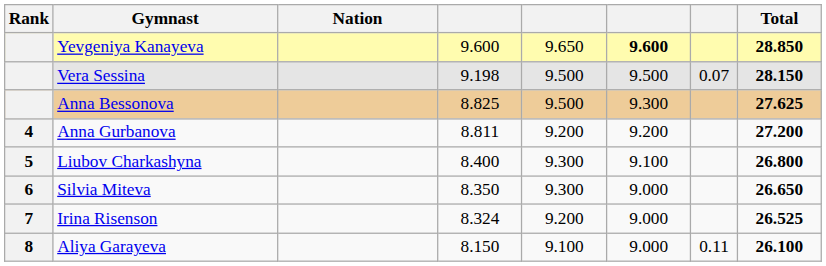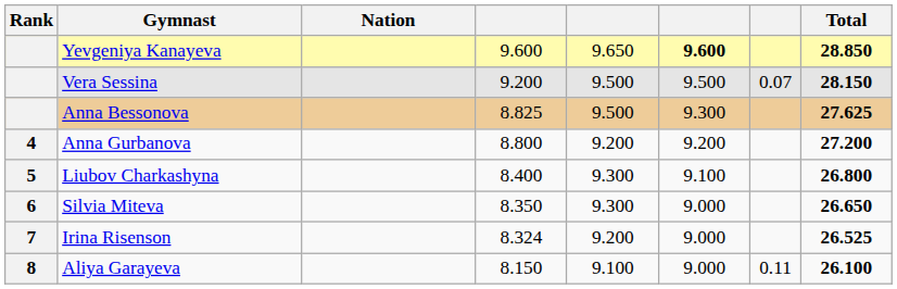Vera Sessina | column 4: 9.198 -> 9.200
Anna Gurbanova | column 4: 8.811 -> 8.800
